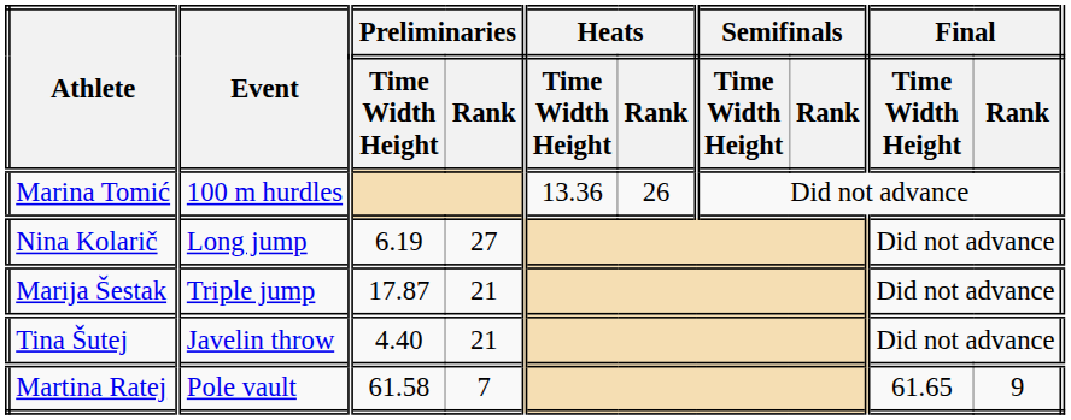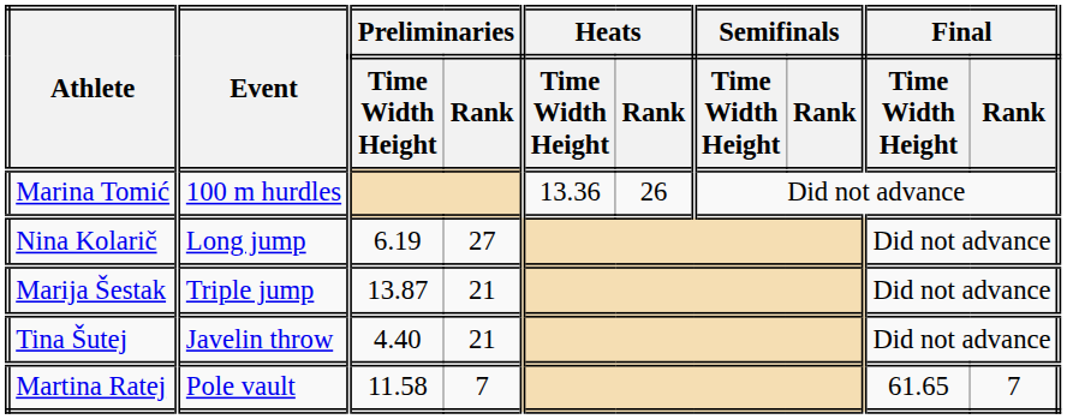Marija Šestak | Preliminaries / Time Width Height: 17.87 -> 13.87
Martina Ratej | Preliminaries / Time Width Height: 61.58 -> 11.58
Martina Ratej | Final / Rank: 9 -> 7
